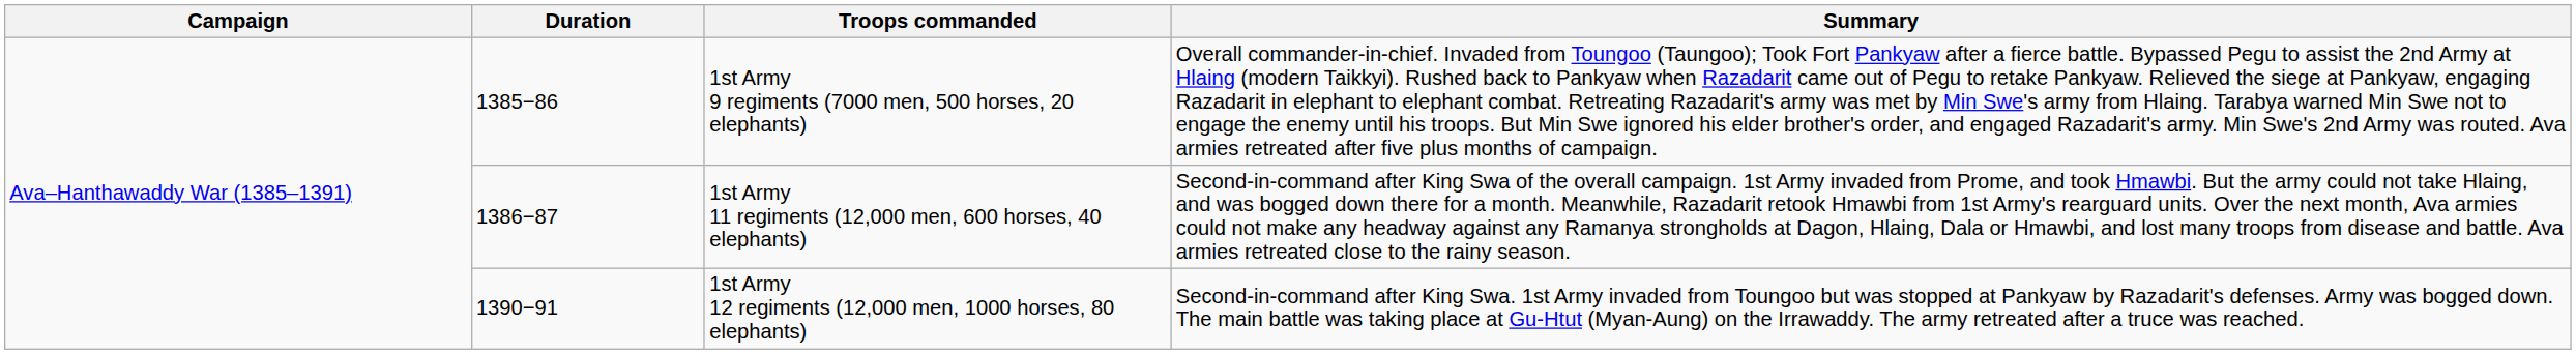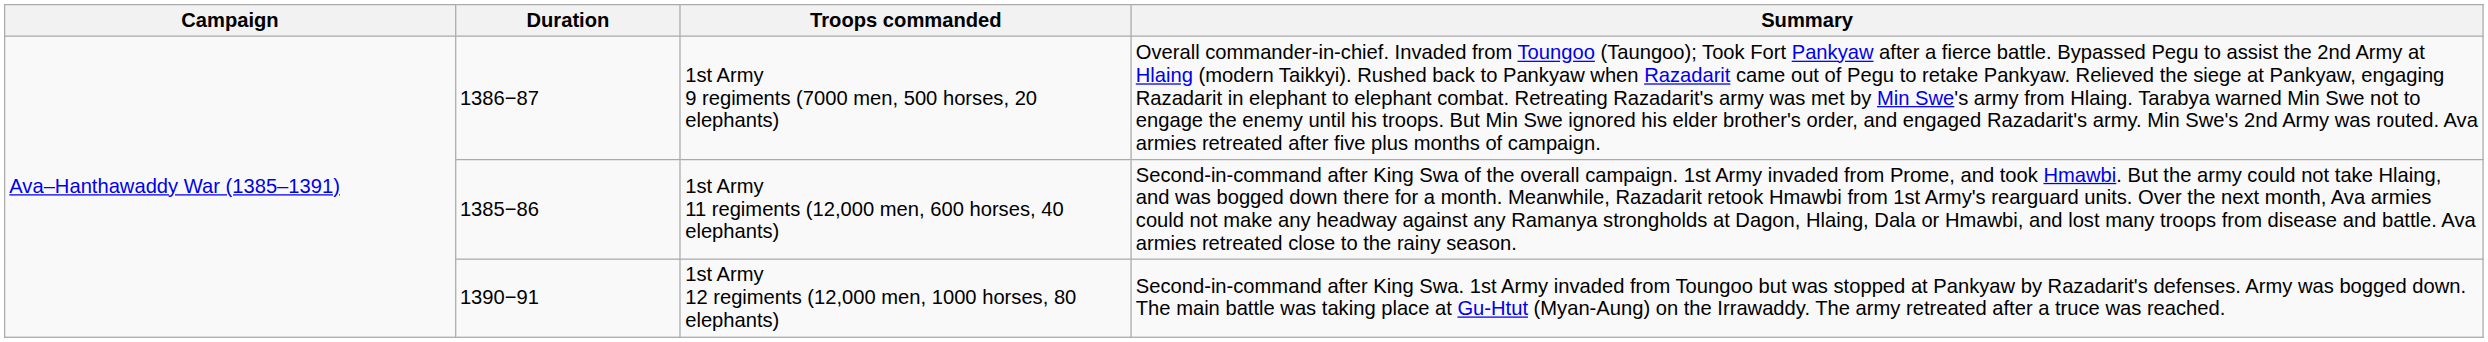1st Army 9 regiments (7000 men, 500 horses, 20 elephants) | Duration: 1385−86 -> 1386−87
1st Army 11 regiments (12,000 men, 600 horses, 40 elephants) | Duration: 1386−87 -> 1385−86
